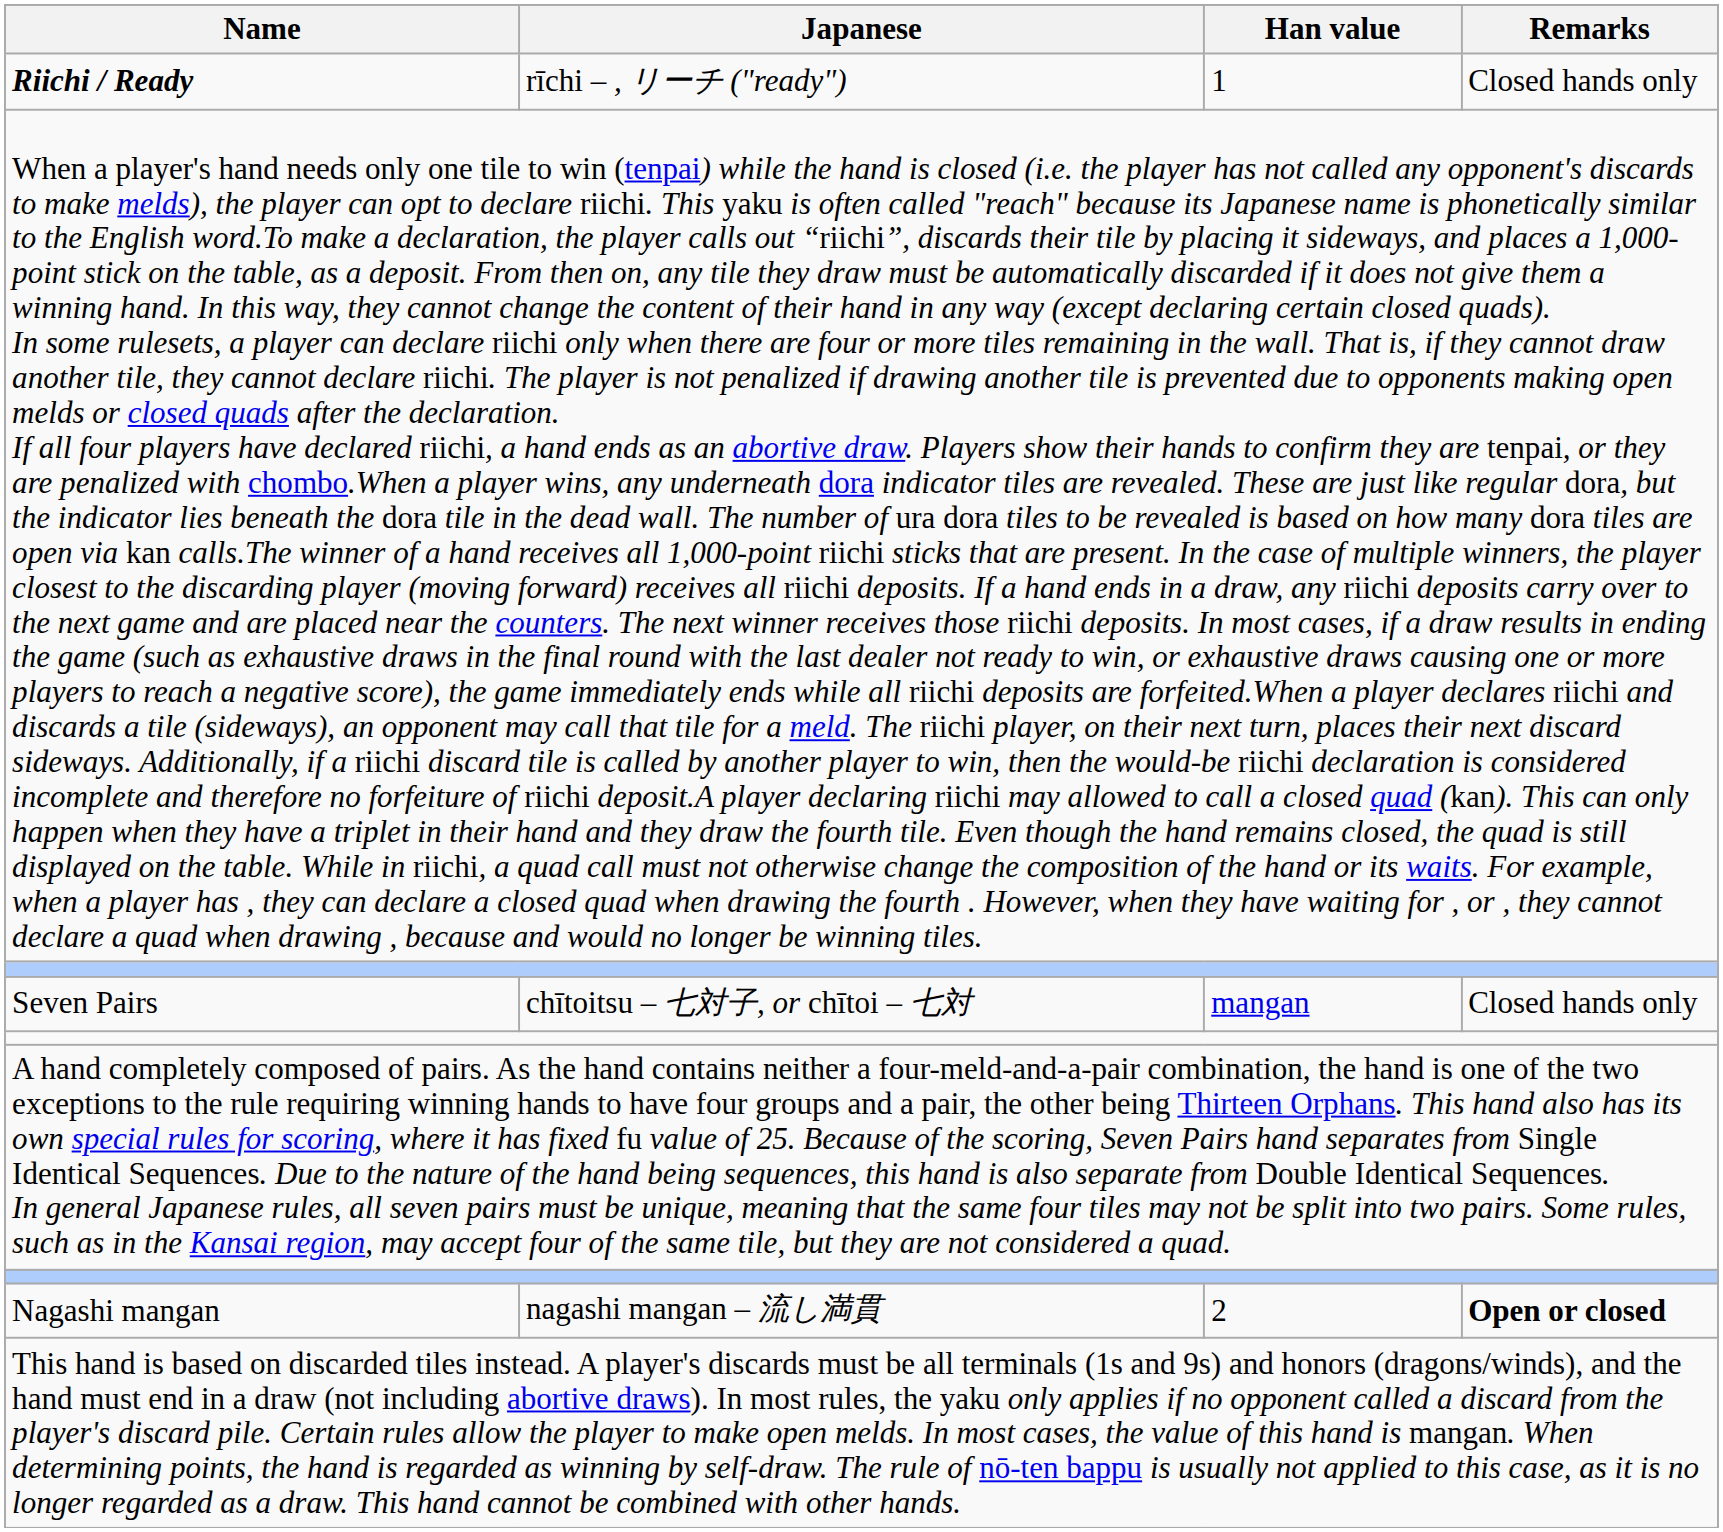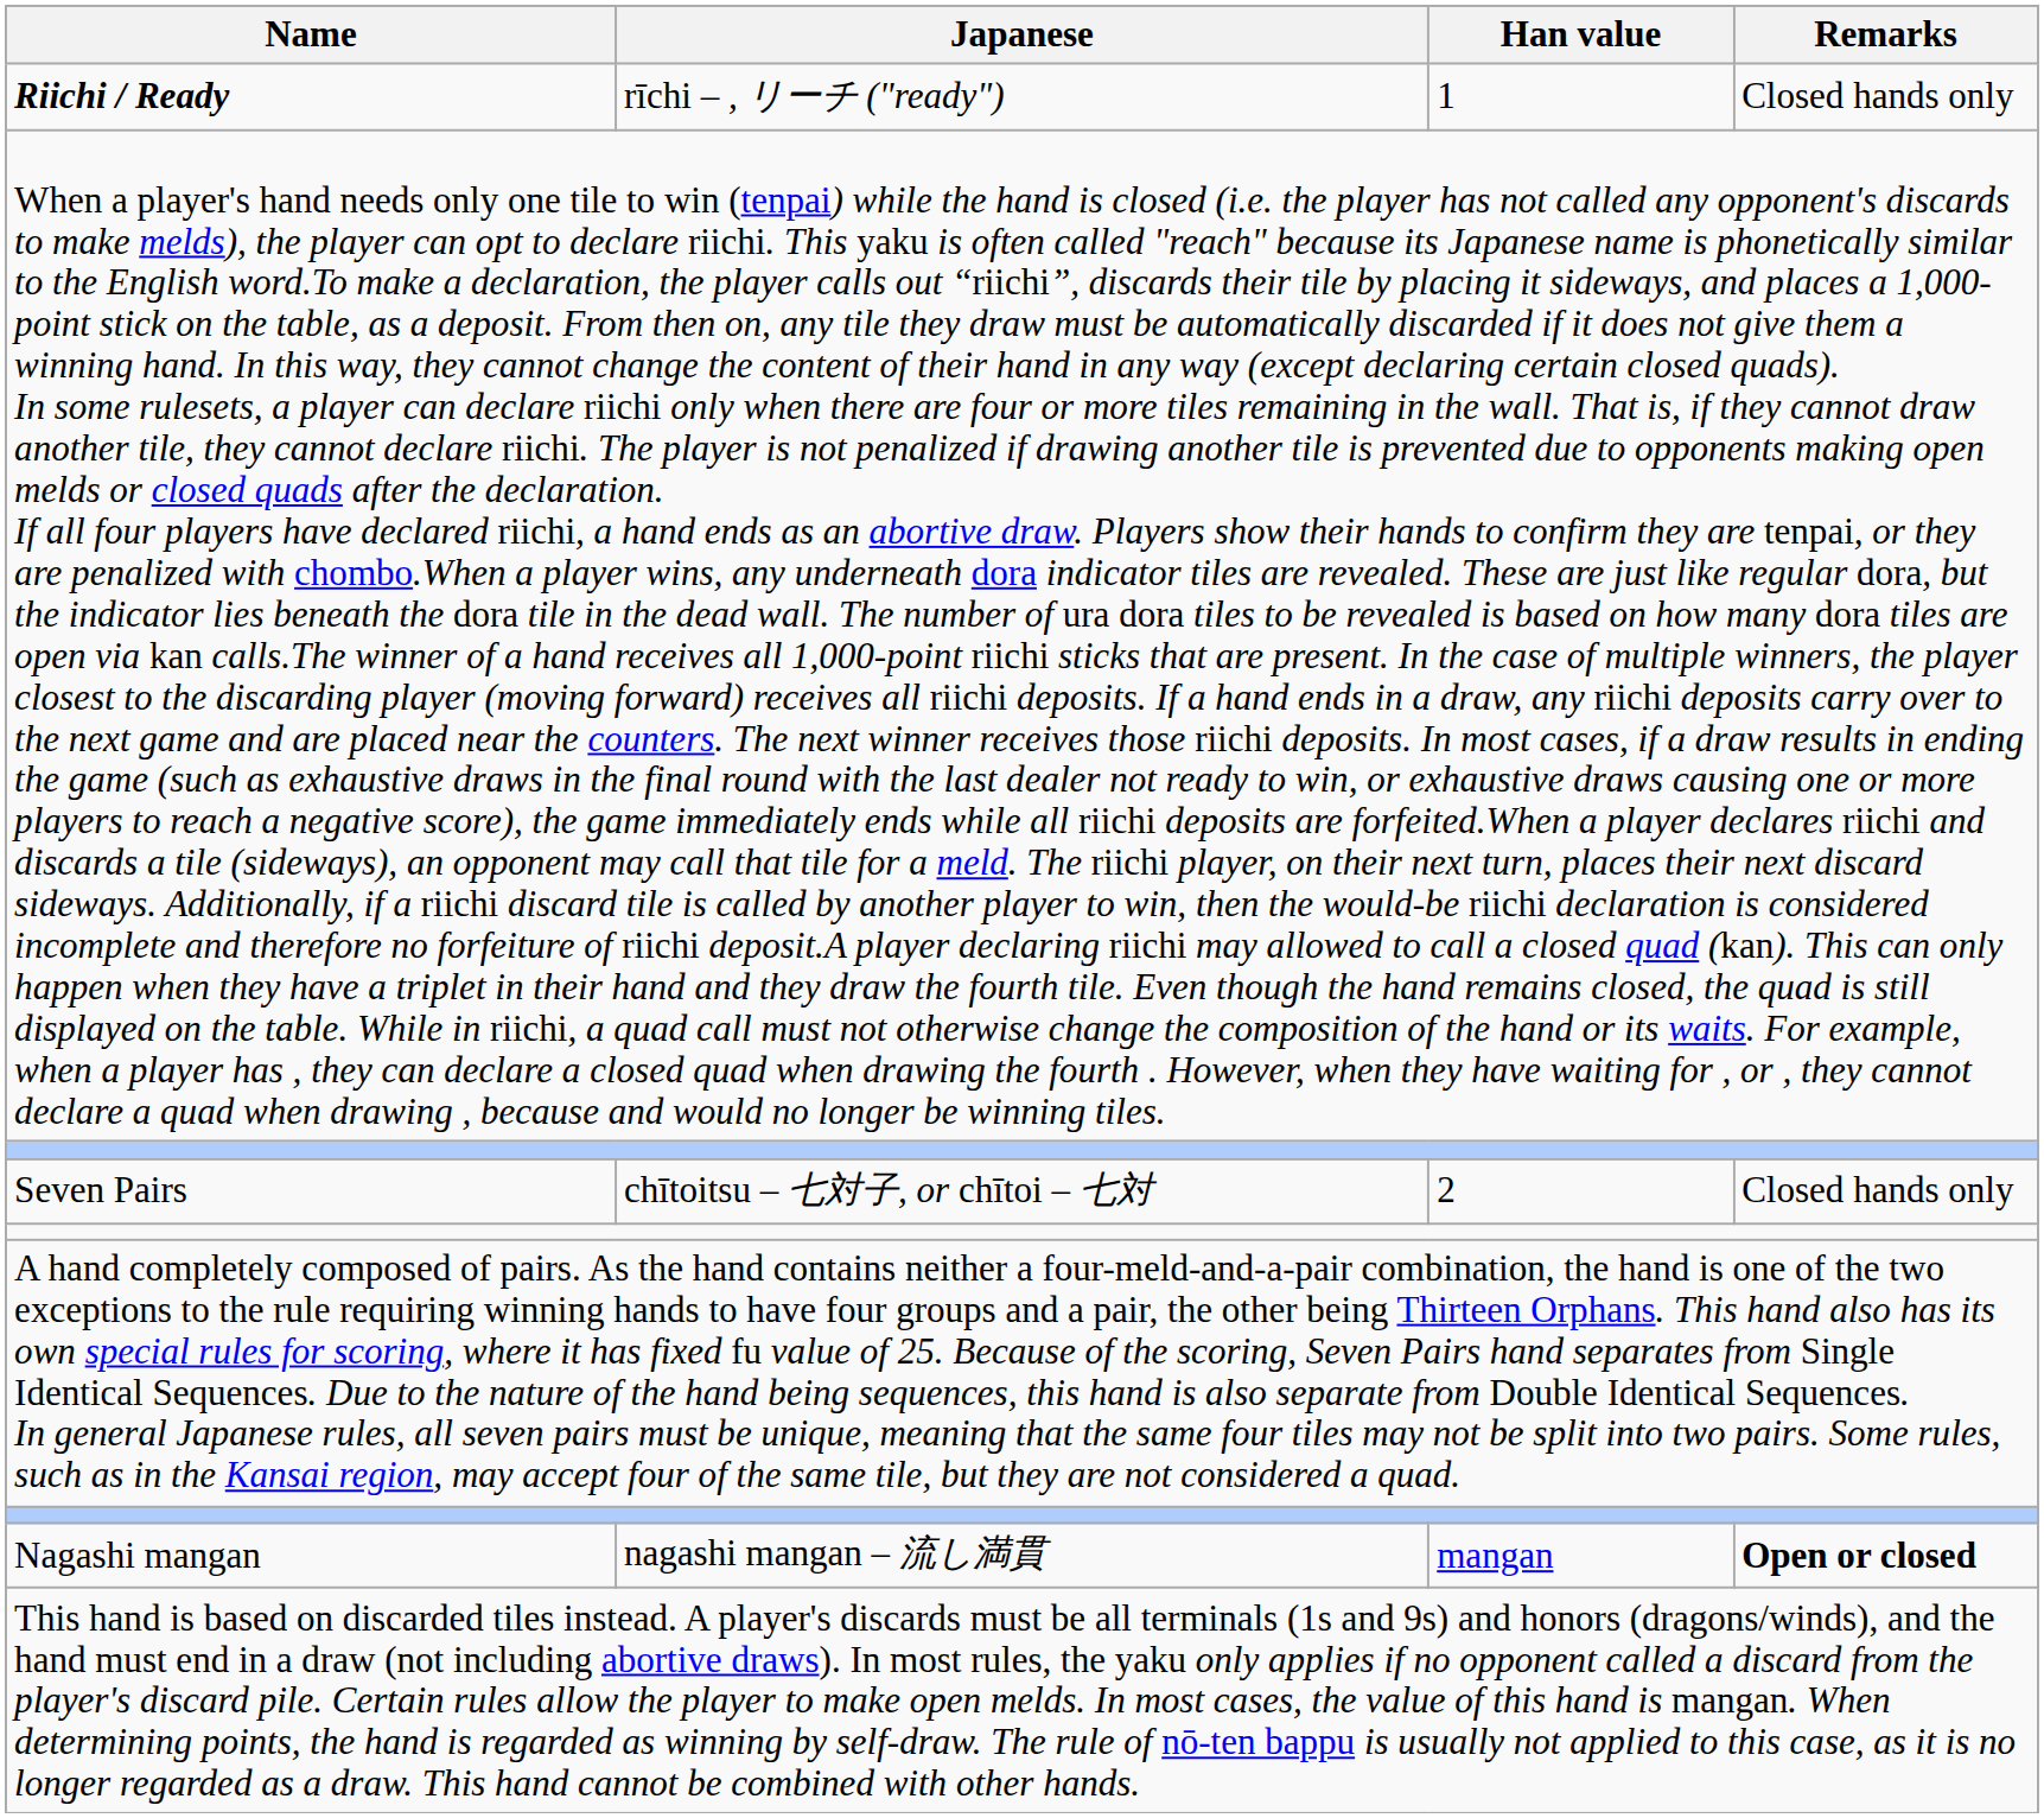Seven Pairs | Han value: mangan -> 2
Nagashi mangan | Han value: 2 -> mangan
